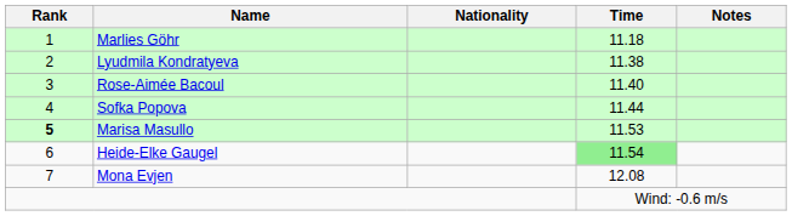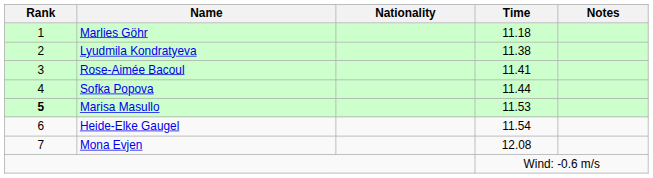Rose-Aimée Bacoul | Time: 11.40 -> 11.41
Heide-Elke Gaugel | Time: lightgreen background -> no background
